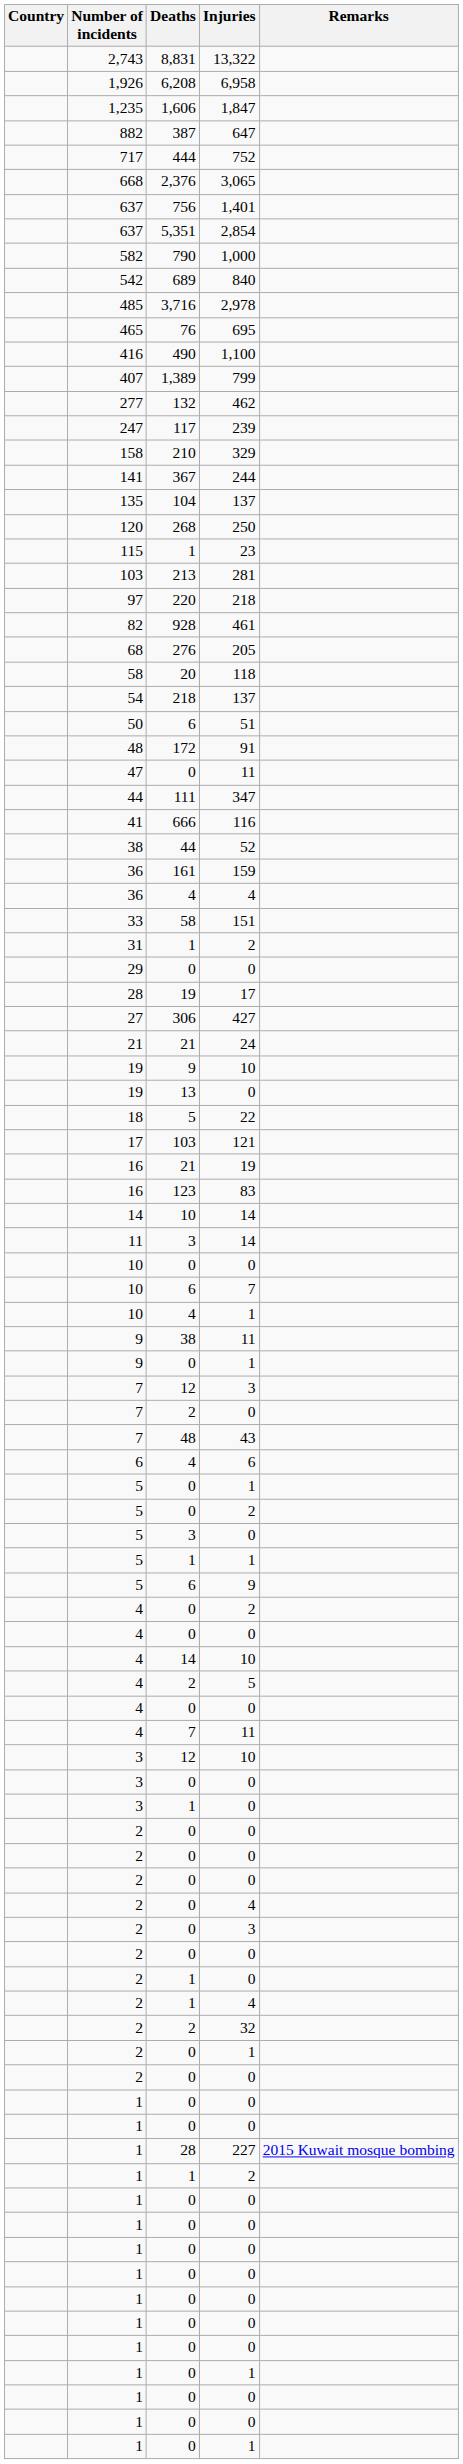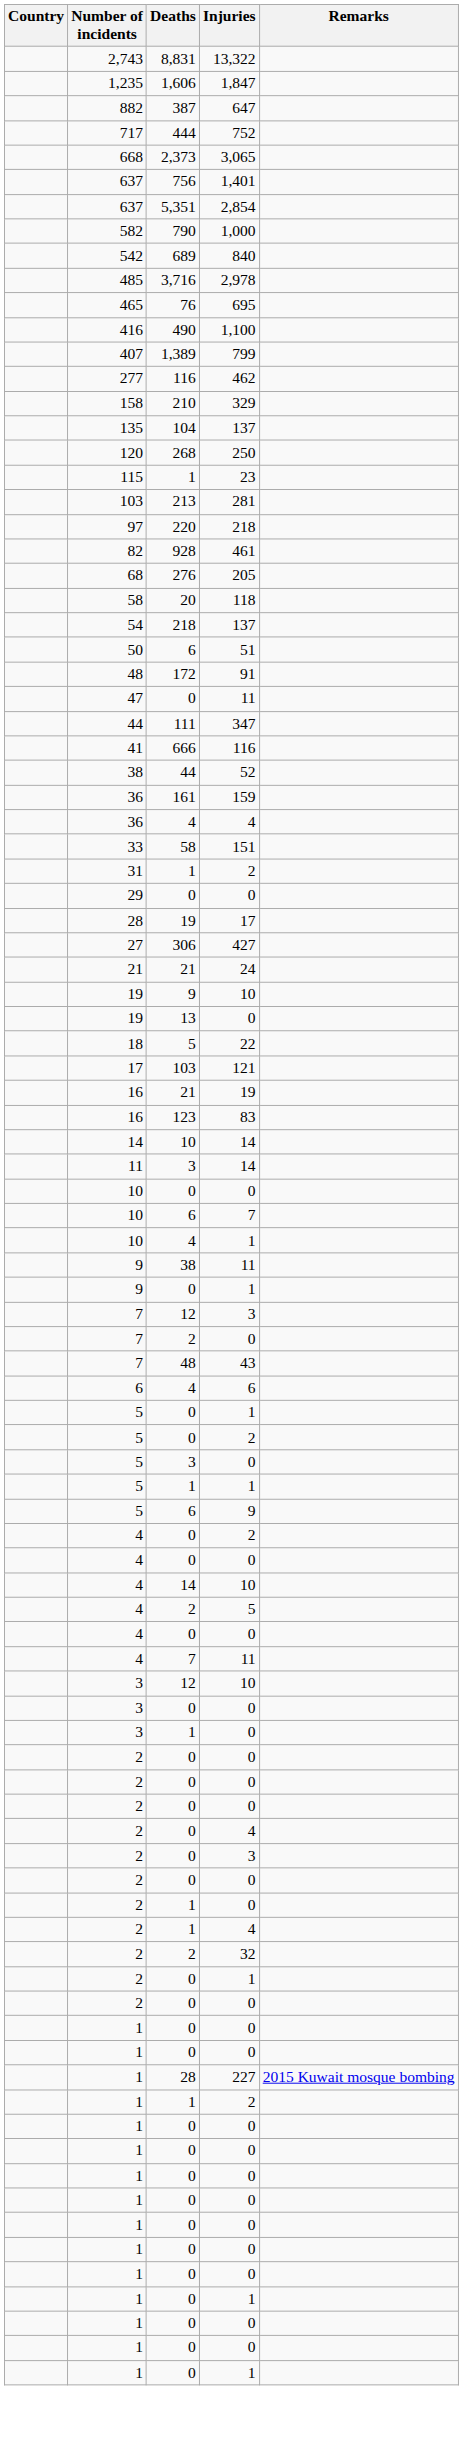- row: 1,926 | 6,208 | 6,958
3,065 | Deaths: 2,376 -> 2,373
462 | Deaths: 132 -> 116
- row: 247 | 117 | 239
- row: 141 | 367 | 244
